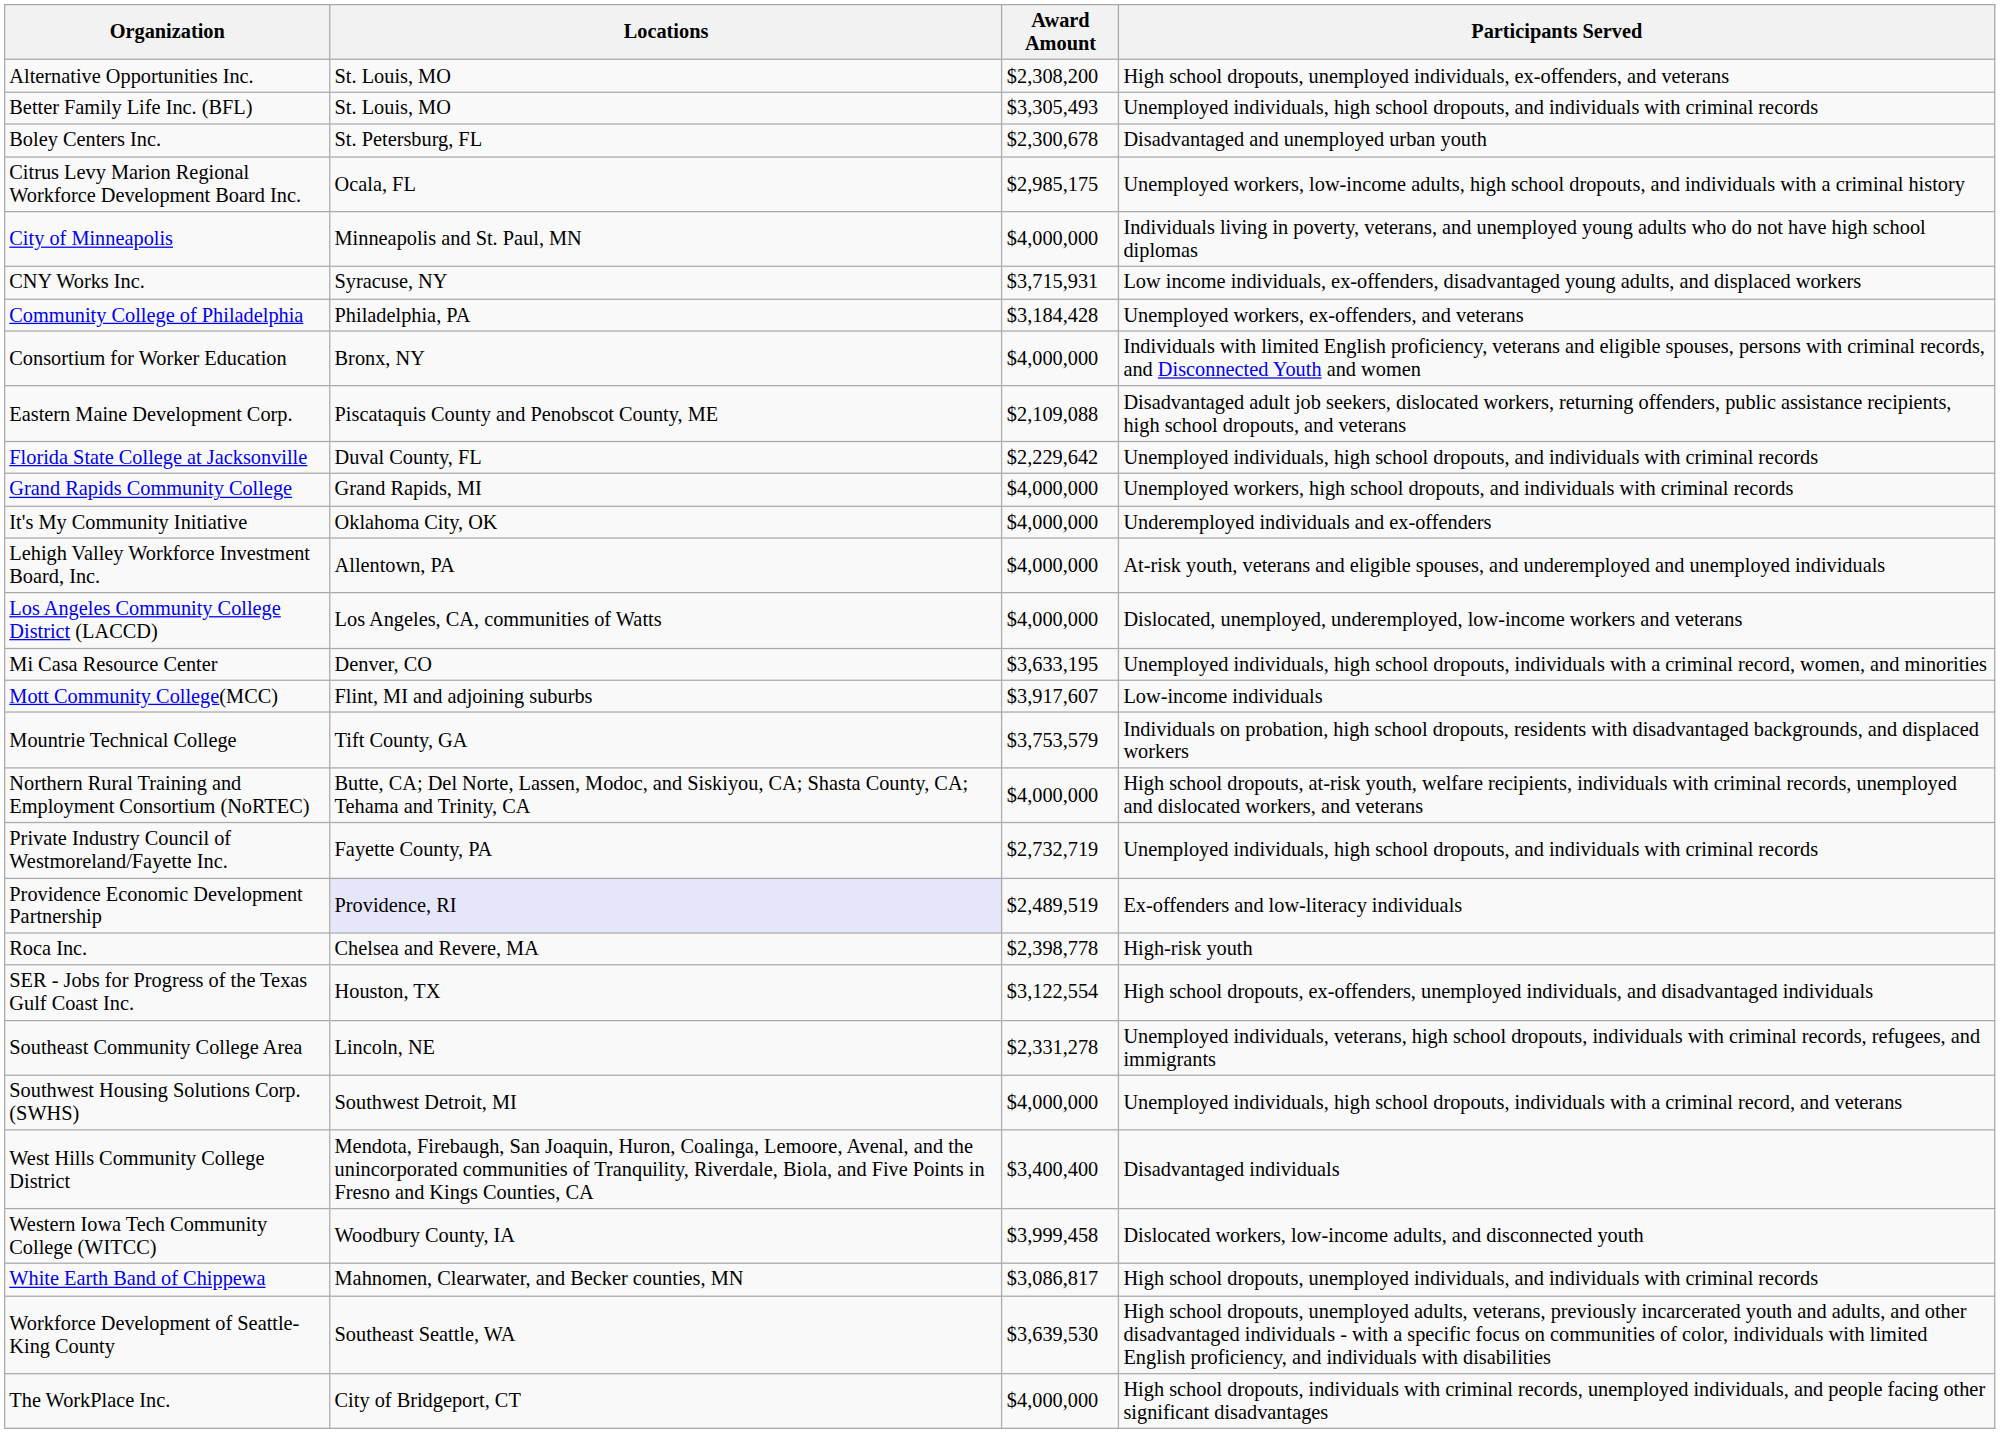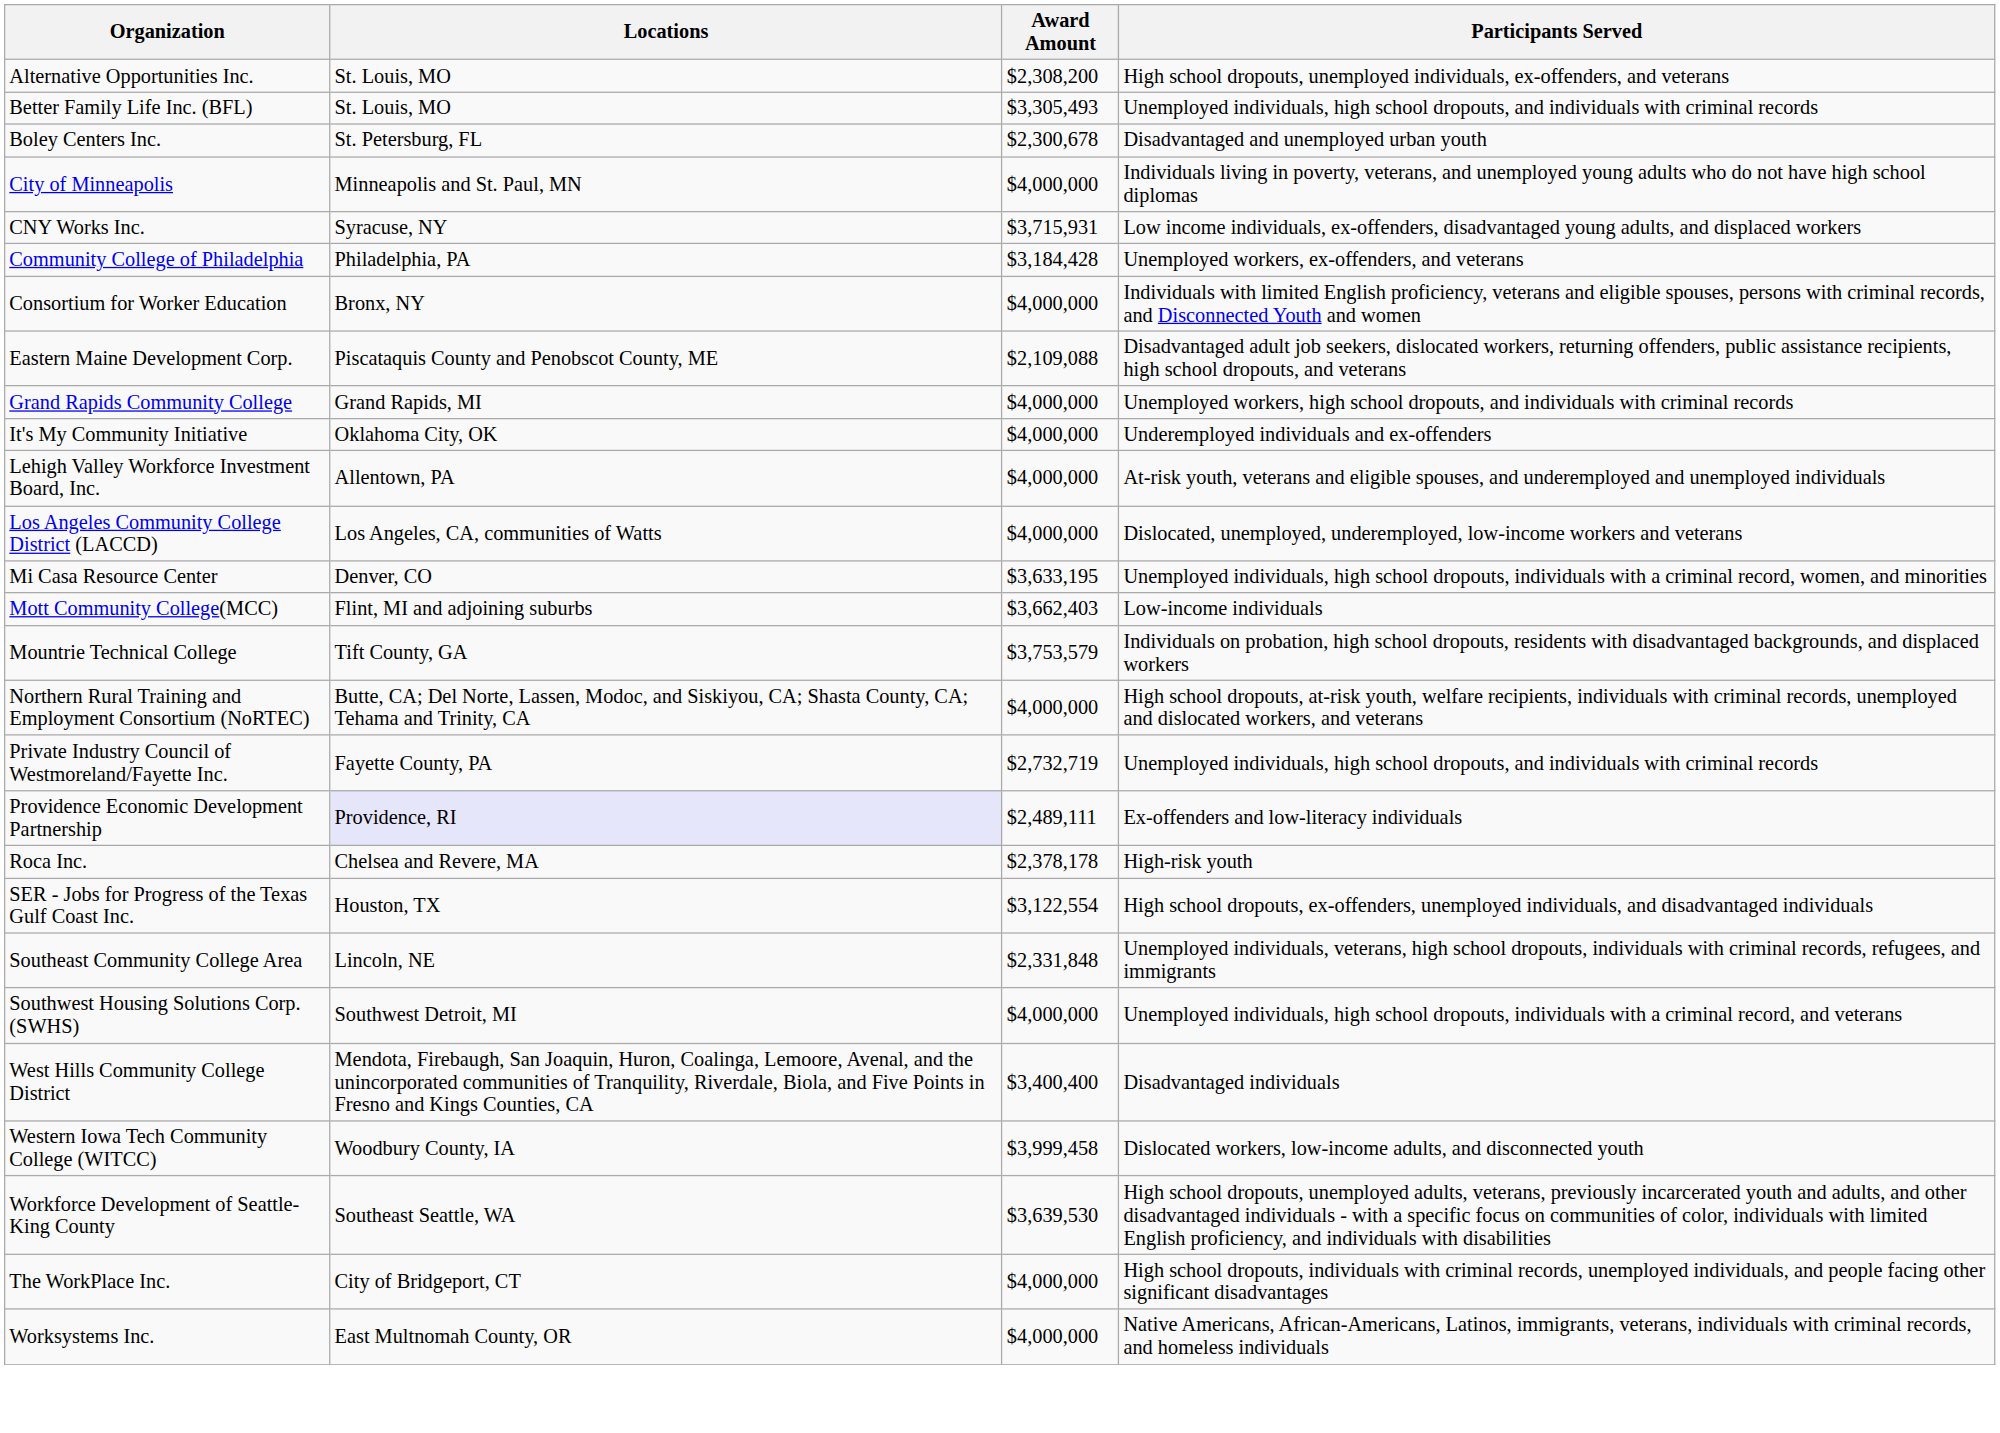- row: Citrus Levy Marion Regional Workforce Development Board Inc. | Ocala, FL | $2,985,175 | Unemployed workers, low-income adults, high school dropouts, and individuals with a criminal history
- row: Florida State College at Jacksonville | Duval County, FL | $2,229,642 | Unemployed individuals, high school dropouts, and individuals with criminal records
Mott Community College(MCC) | Award Amount: $3,917,607 -> $3,662,403
Providence Economic Development Partnership | Award Amount: $2,489,519 -> $2,489,111
Roca Inc. | Award Amount: $2,398,778 -> $2,378,178
Southeast Community College Area | Award Amount: $2,331,278 -> $2,331,848
- row: White Earth Band of Chippewa | Mahnomen, Clearwater, and Becker counties, MN | $3,086,817 | High school dropouts, unemployed individuals, and individuals with criminal records
+ row: Worksystems Inc. | East Multnomah County, OR | $4,000,000 | Native Americans, African-Americans, Latinos, immigrants, veterans, individuals with criminal records, and homeless individuals
